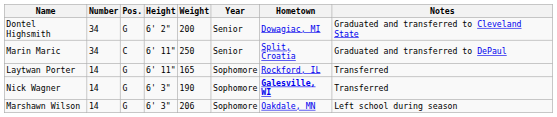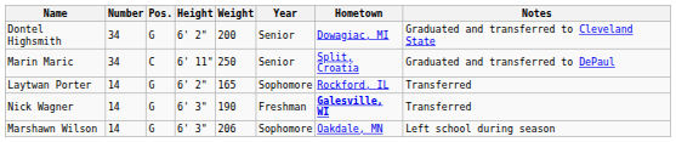Laytwan Porter | Height: 6' 11" -> 6' 2"
Nick Wagner | Year: Sophomore -> Freshman
